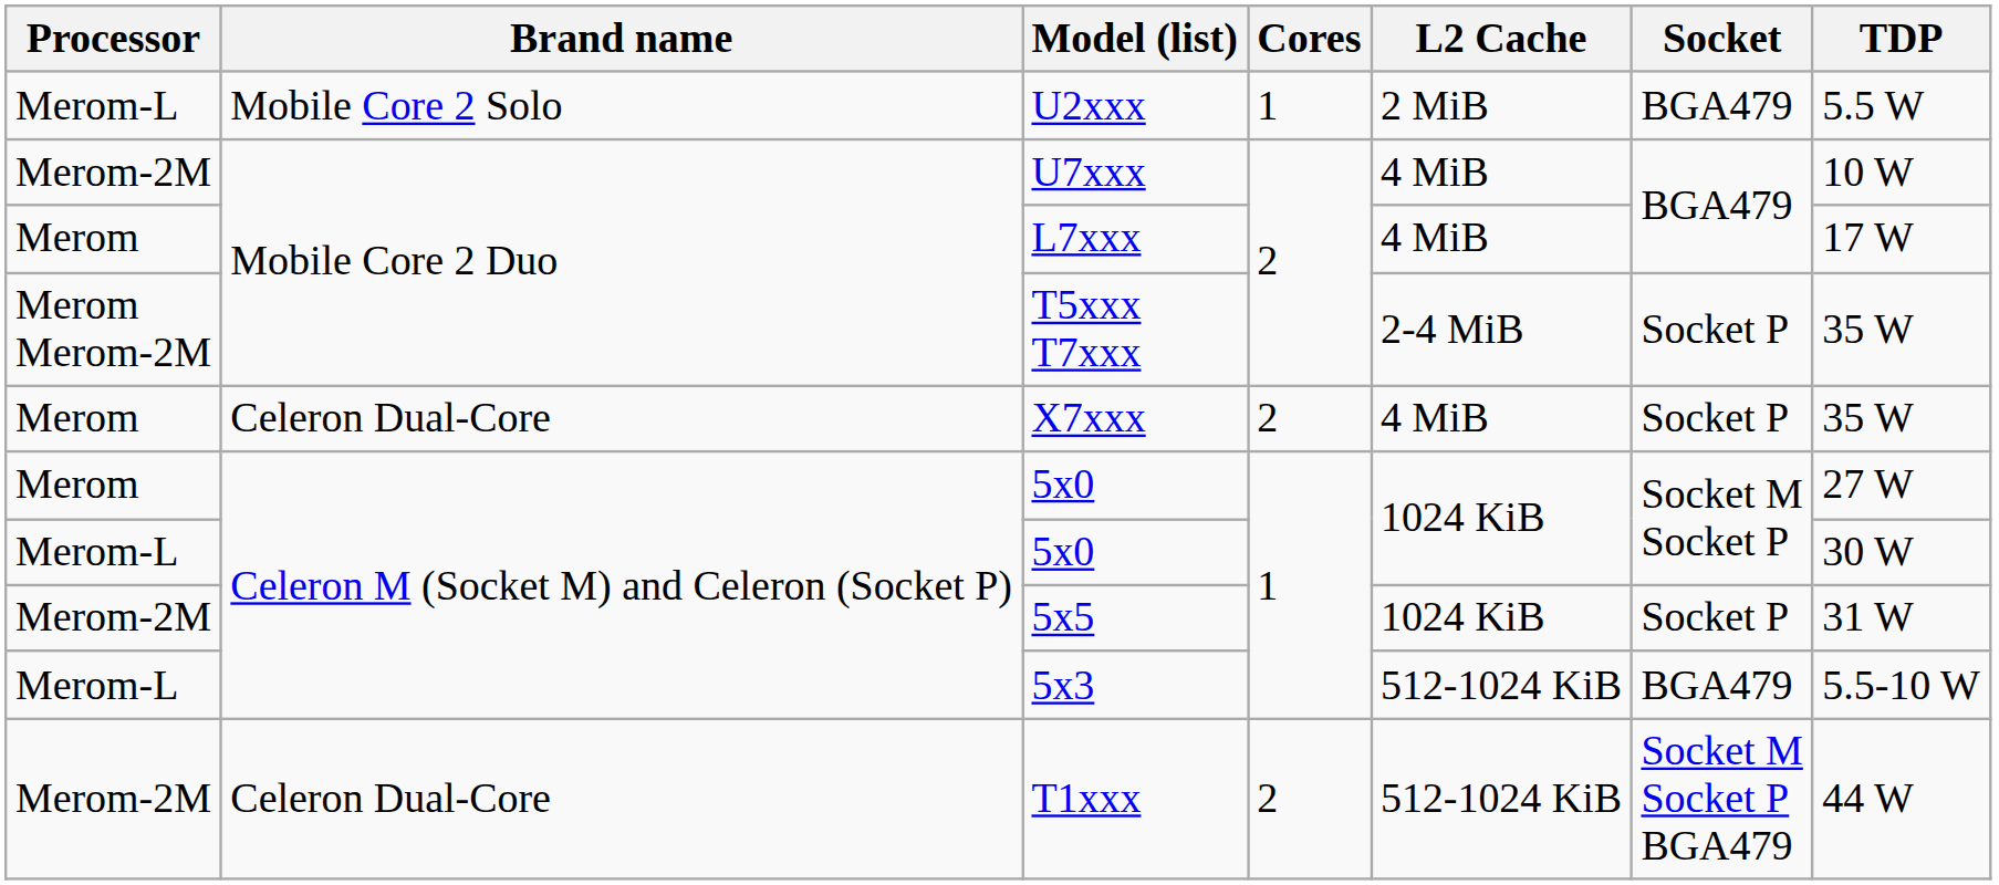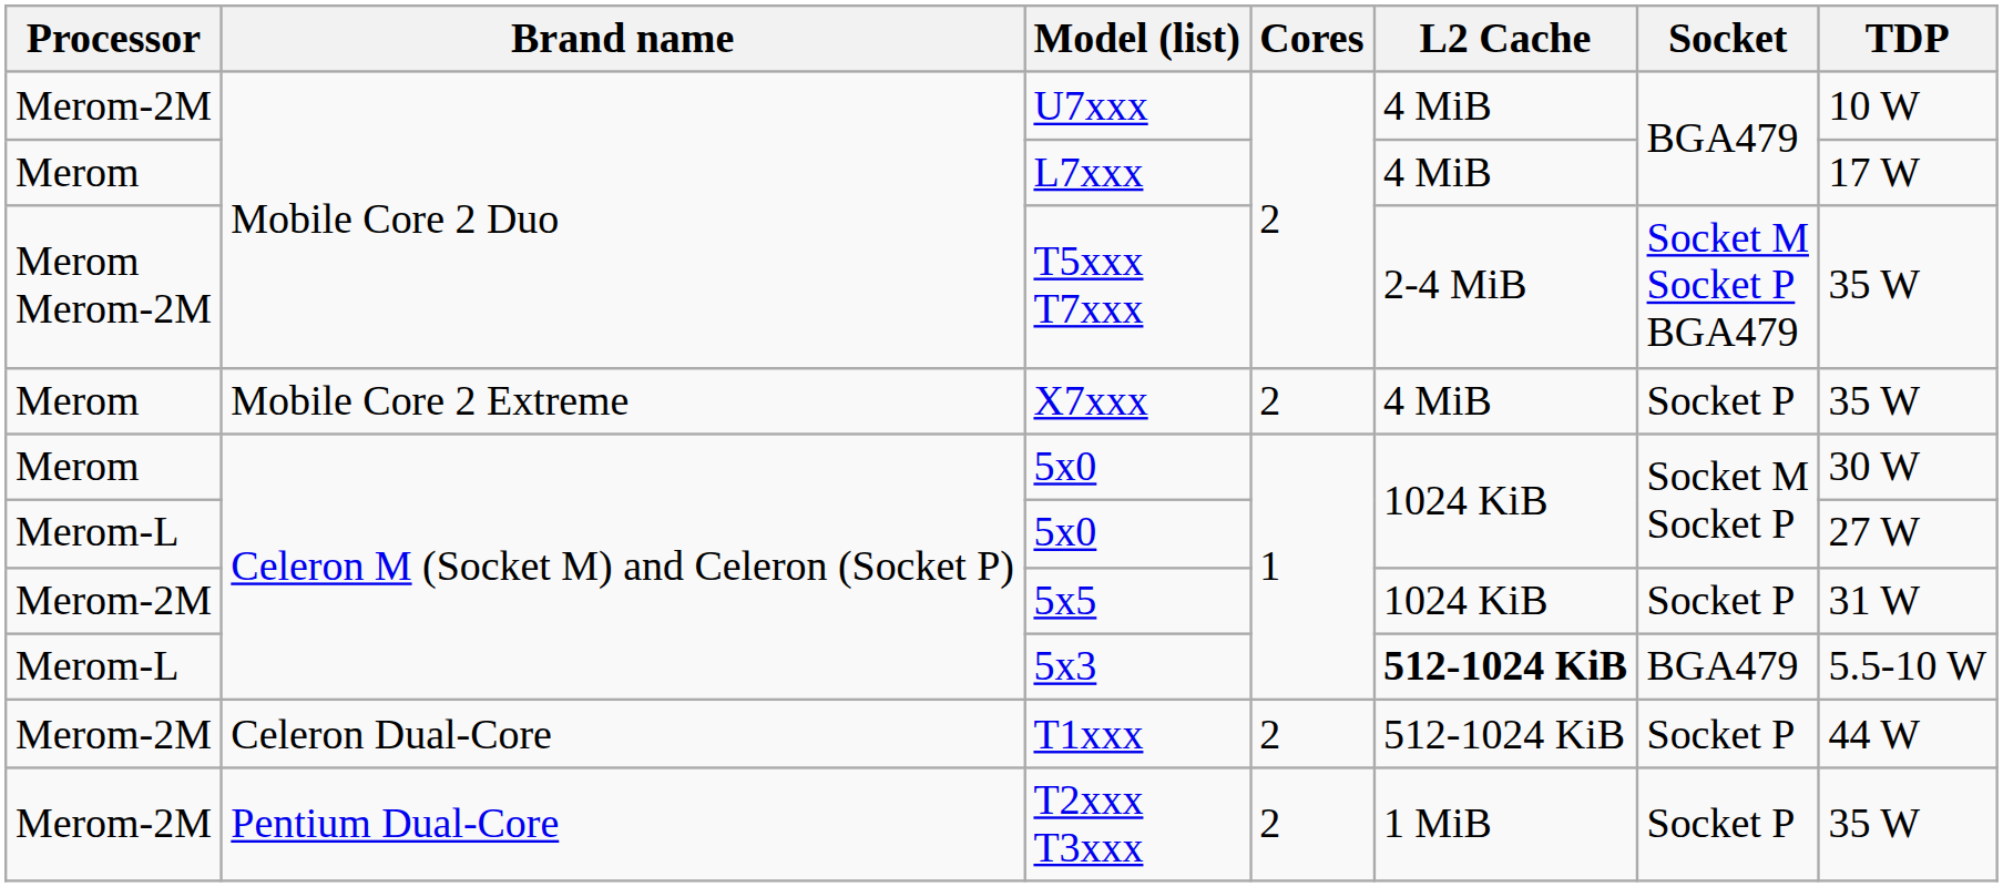- row: Merom-L | Mobile Core 2 Solo | U2xxx | 1 | 2 MiB | BGA479 | 5.5 W
T5xxx T7xxx | Socket: Socket P -> Socket M Socket P BGA479
X7xxx | Brand name: Celeron Dual-Core -> Mobile Core 2 Extreme
Merom / 5x0 | TDP: 27 W -> 30 W
Merom-L / 5x0 | TDP: 30 W -> 27 W
5x3 | L2 Cache: normal -> bold
T1xxx | Socket: Socket M Socket P BGA479 -> Socket P
+ row: Merom-2M | Pentium Dual-Core | T2xxx T3xxx | 2 | 1 MiB | Socket P | 35 W
